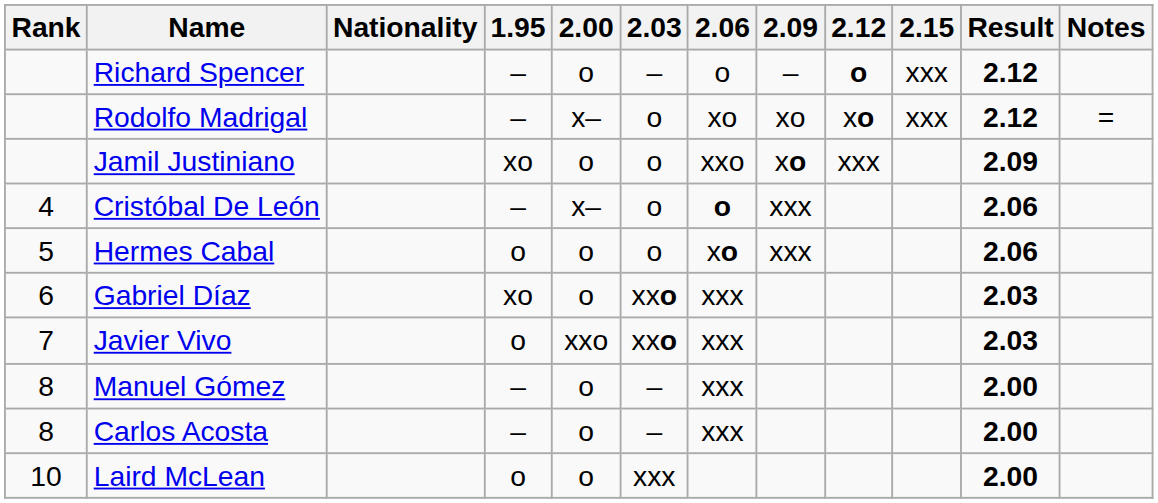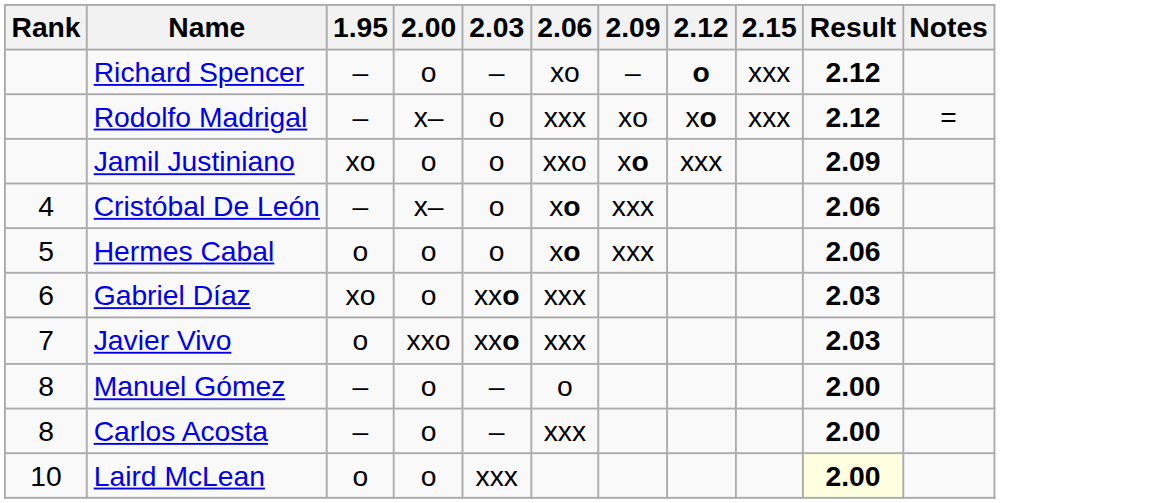- column: Nationality
Richard Spencer | 2.06: o -> xo
Rodolfo Madrigal | 2.06: xo -> xxx
Cristóbal De León | 2.06: o -> xo
Manuel Gómez | 2.06: xxx -> o
Laird McLean | Result: no background -> lightyellow background
